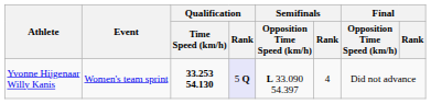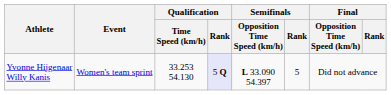Yvonne Hijgenaar Willy Kanis | Qualification / Time Speed (km/h): bold -> normal
Yvonne Hijgenaar Willy Kanis | Semifinals / Rank: 4 -> 5
